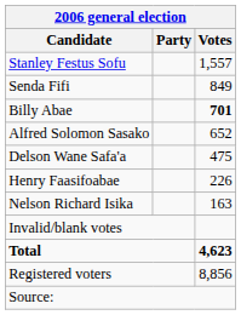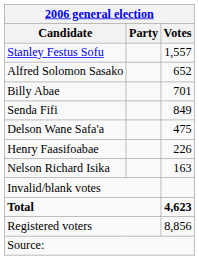rows swapped: Senda Fifi <-> Alfred Solomon Sasako
Billy Abae | Votes: bold -> normal
